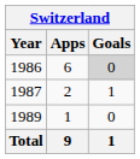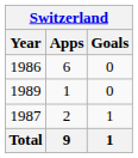1986 | Goals: lightgrey background -> no background
rows swapped: 1987 <-> 1989
